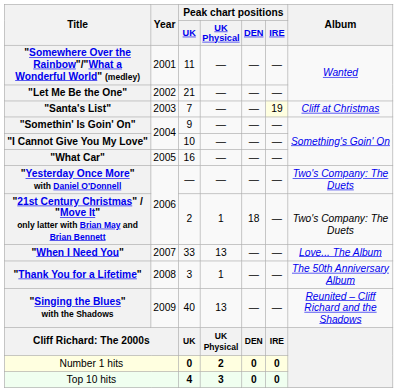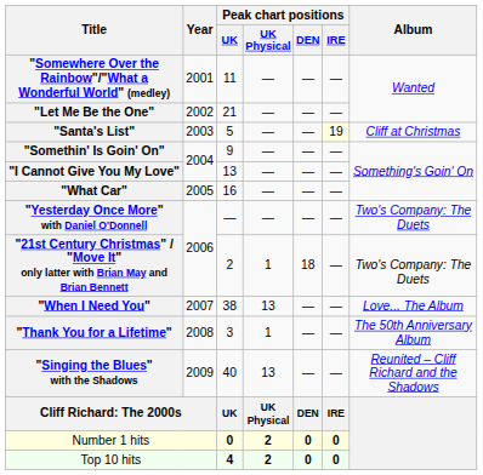"Santa's List" | Peak chart positions / UK: 7 -> 5
"I Cannot Give You My Love" | Peak chart positions / UK: 10 -> 13
"When I Need You" | Peak chart positions / UK: 33 -> 38
Top 10 hits | Peak chart positions / UK Physical: 3 -> 2
